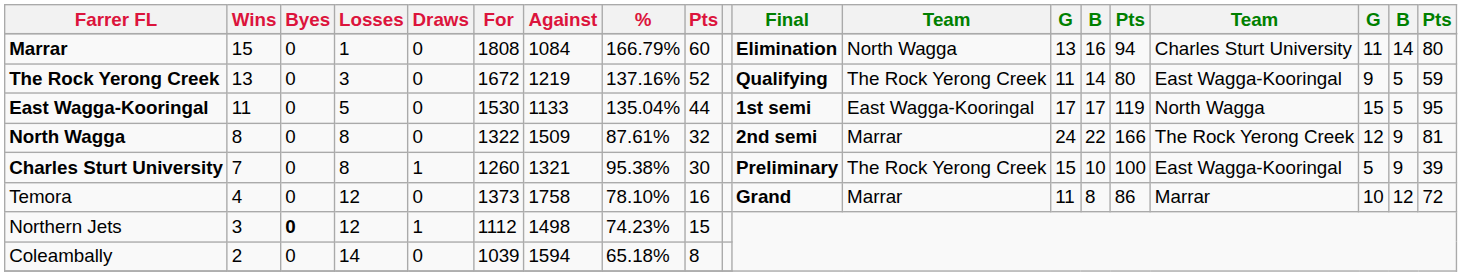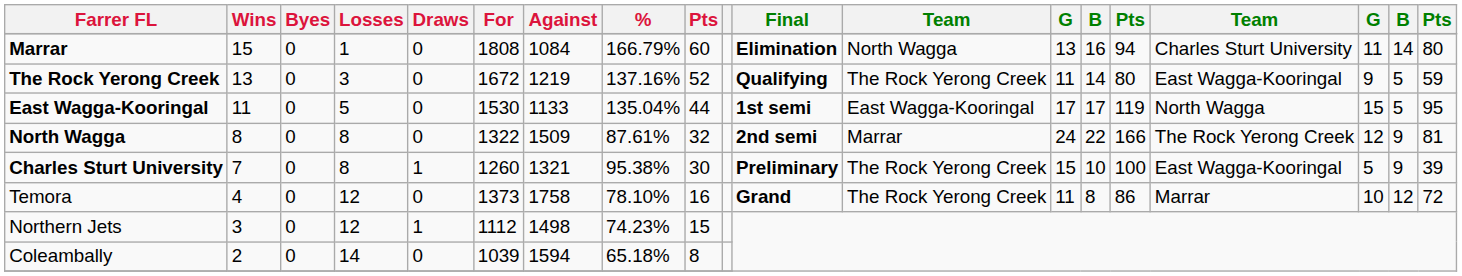Temora | column 12: Marrar -> The Rock Yerong Creek
Northern Jets | Byes: bold -> normal
